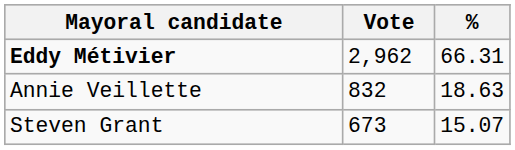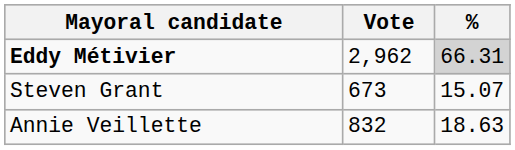Eddy Métivier | %: no background -> lightgrey background
rows swapped: Annie Veillette <-> Steven Grant
